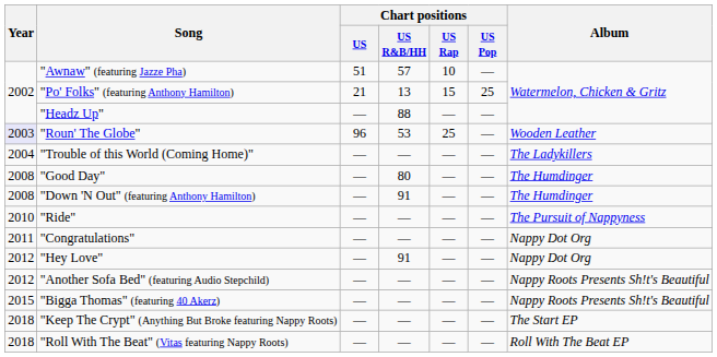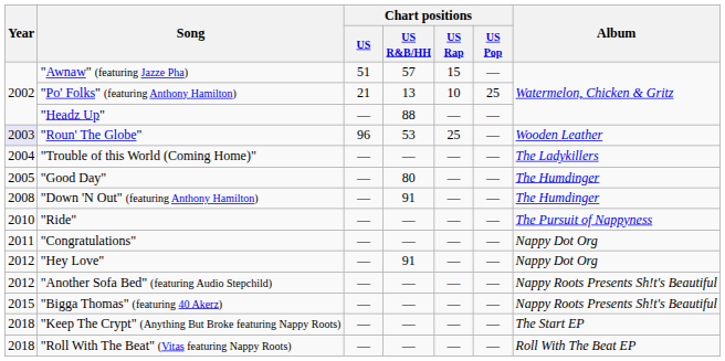"Awnaw" (featuring Jazze Pha) | Chart positions / US Rap: 10 -> 15
"Po' Folks" (featuring Anthony Hamilton) | Chart positions / US Rap: 15 -> 10
"Good Day" | Year: 2008 -> 2005
